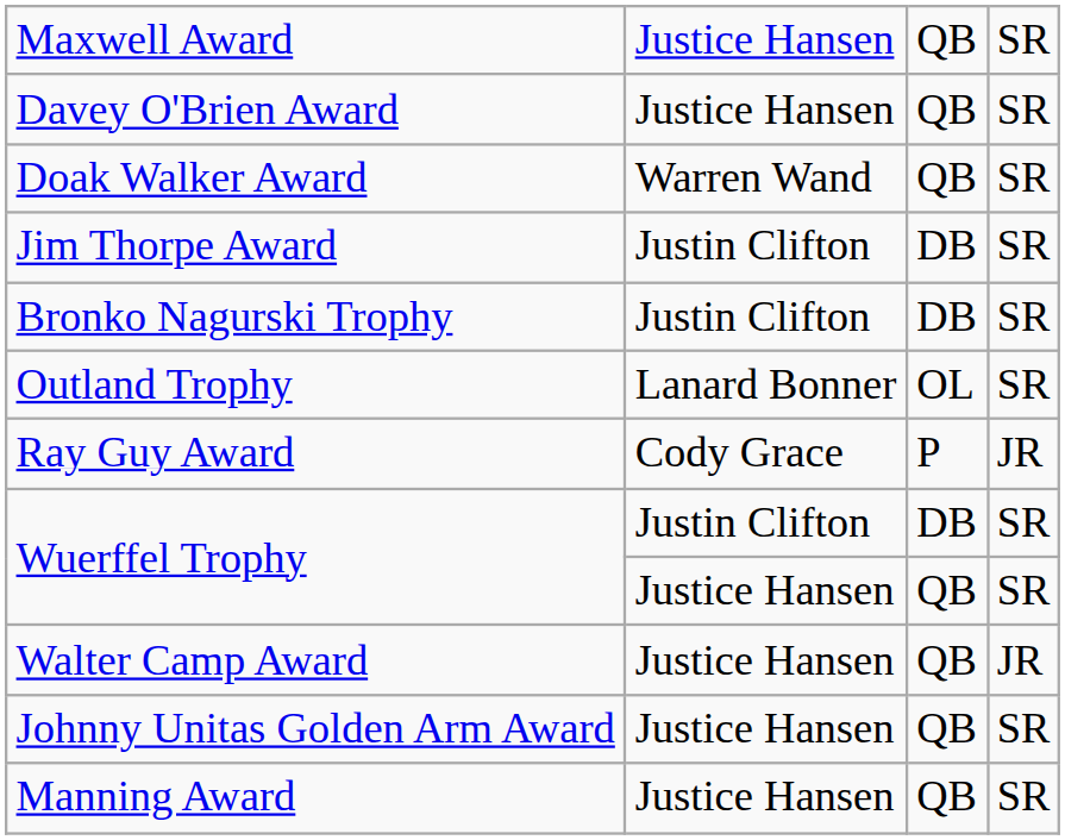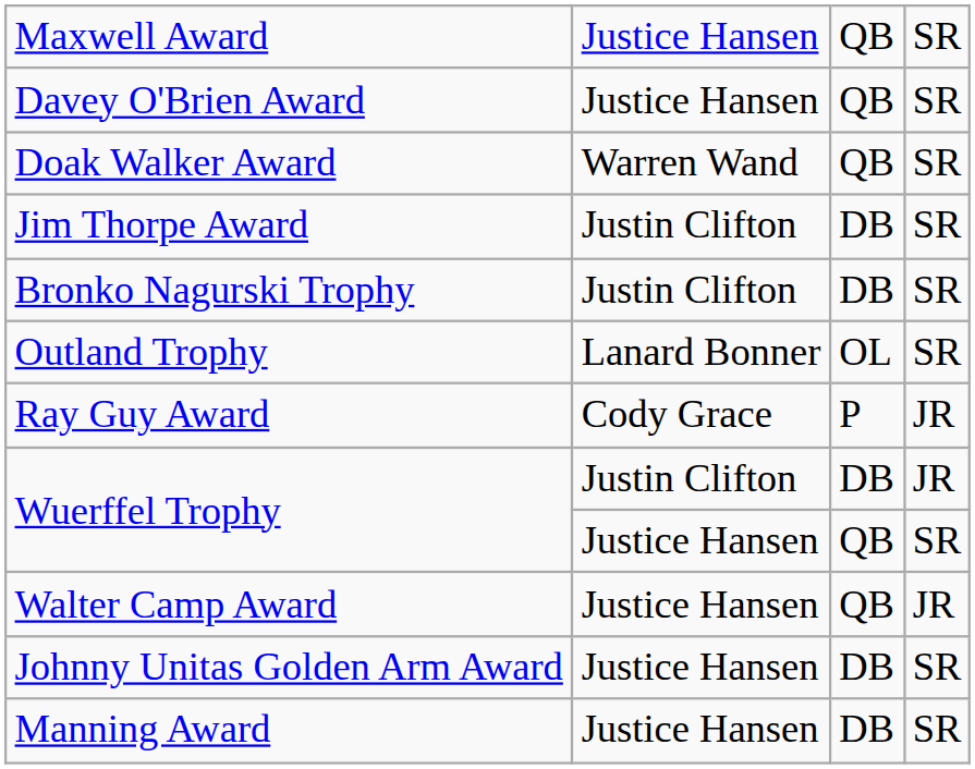Wuerffel Trophy / Justin Clifton | column 4: SR -> JR
Johnny Unitas Golden Arm Award | column 3: QB -> DB
Manning Award | column 3: QB -> DB
